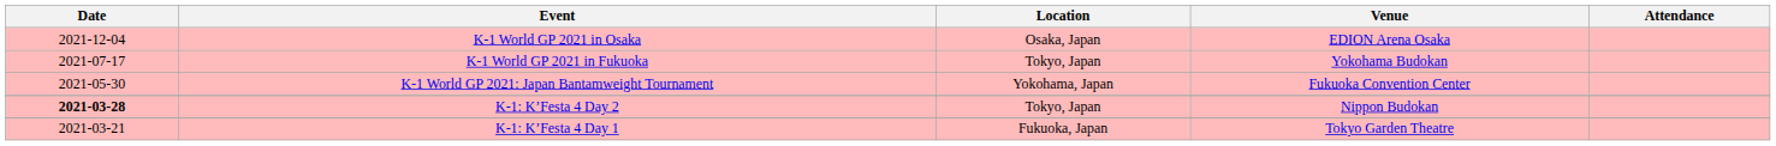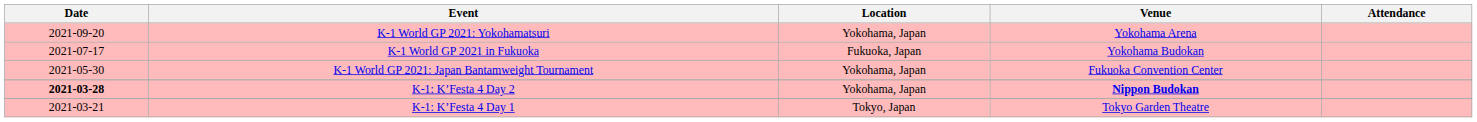- row: 2021-12-04 | K-1 World GP 2021 in Osaka | Osaka, Japan | EDION Arena Osaka
+ row: 2021-09-20 | K-1 World GP 2021: Yokohamatsuri | Yokohama, Japan | Yokohama Arena
K-1 World GP 2021 in Fukuoka | Location: Tokyo, Japan -> Fukuoka, Japan
K-1: K’Festa 4 Day 2 | Location: Tokyo, Japan -> Yokohama, Japan
K-1: K’Festa 4 Day 2 | Venue: normal -> bold
K-1: K’Festa 4 Day 1 | Location: Fukuoka, Japan -> Tokyo, Japan
